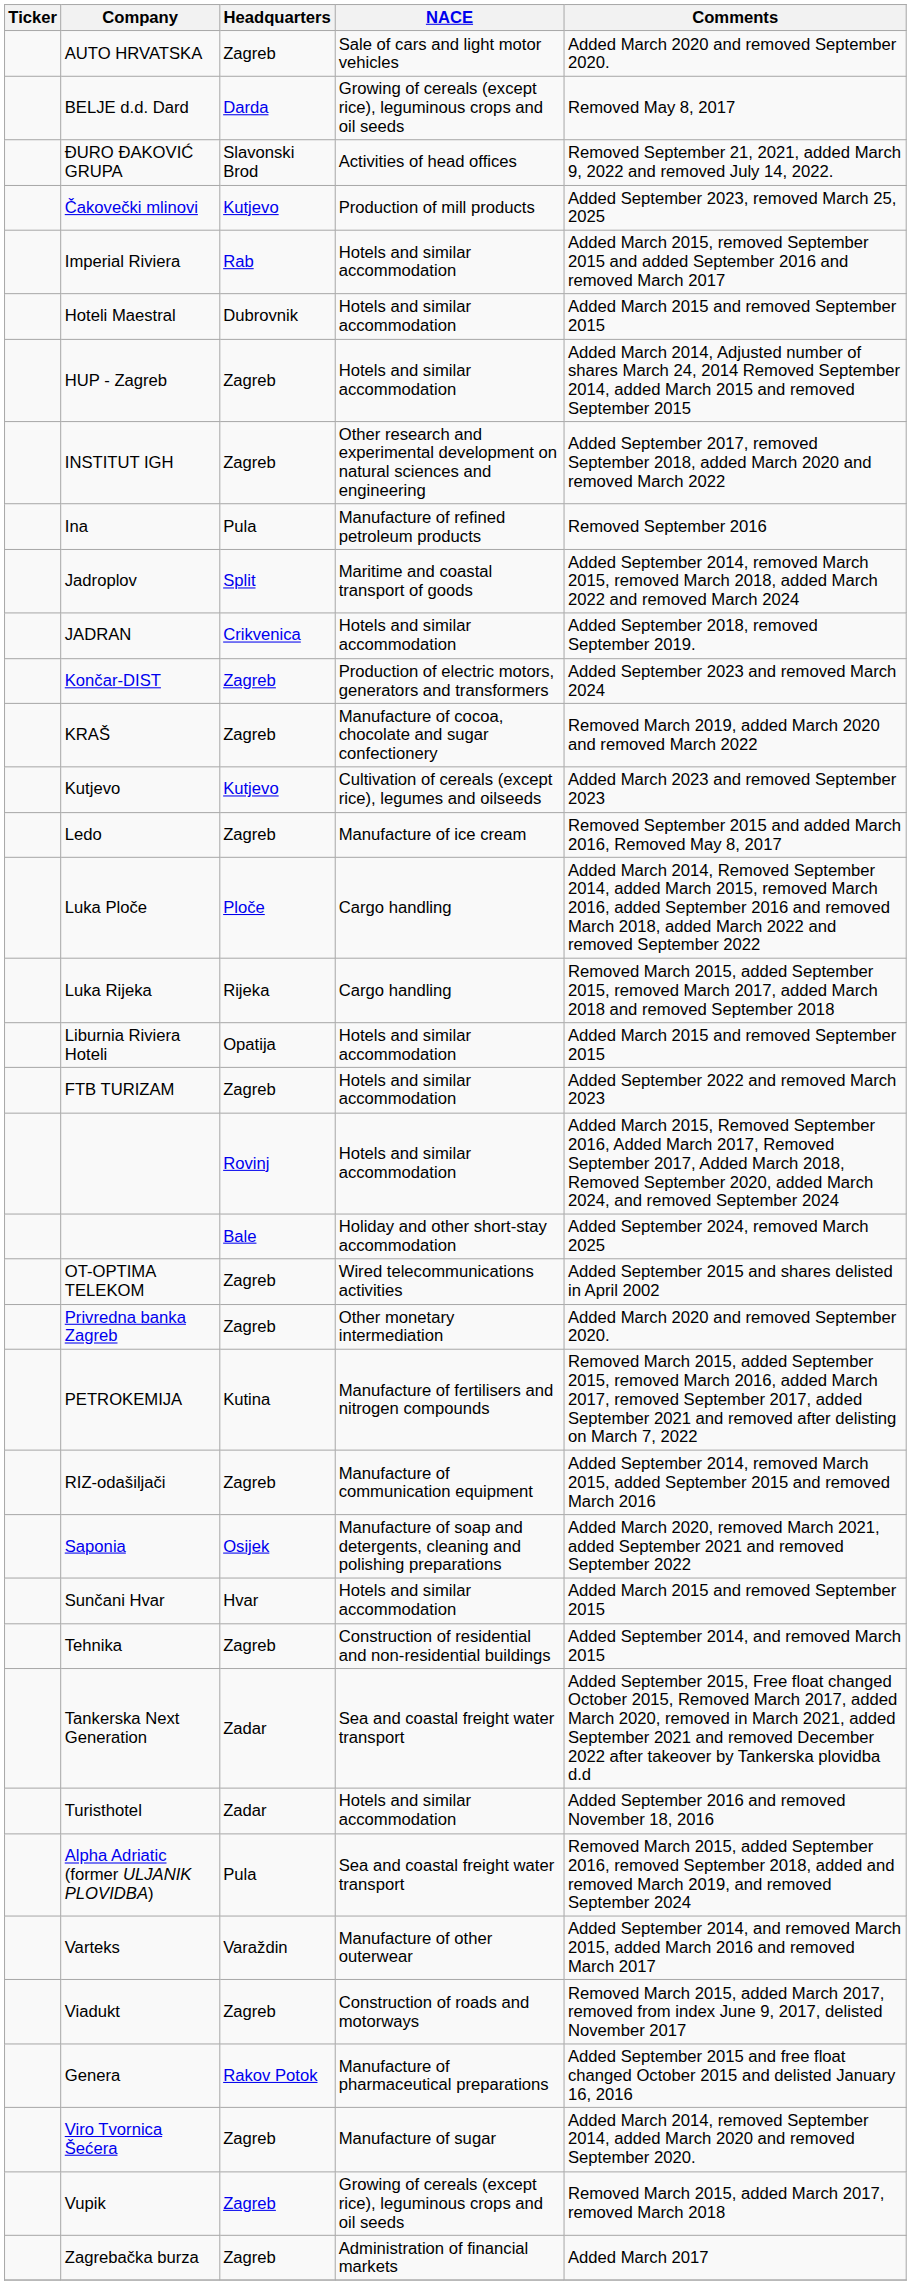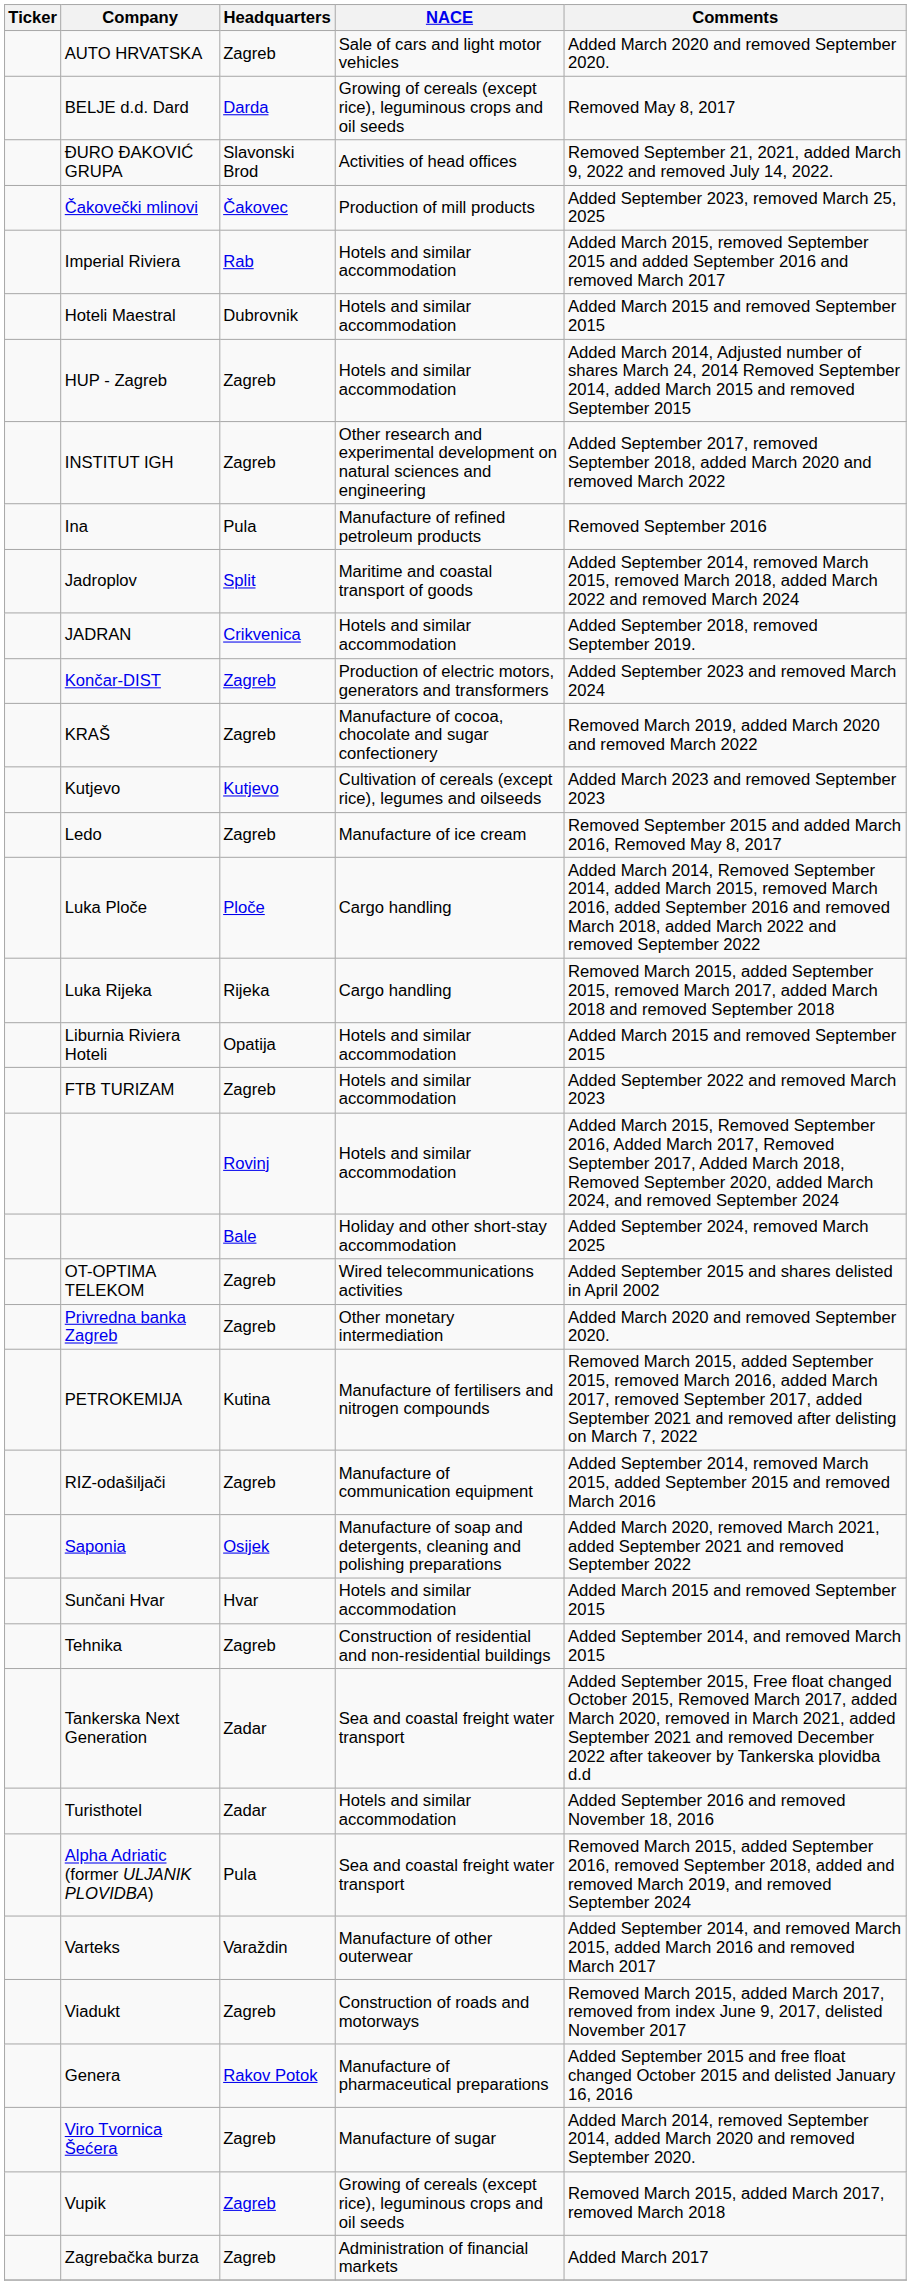Čakovečki mlinovi | Headquarters: Kutjevo -> Čakovec
